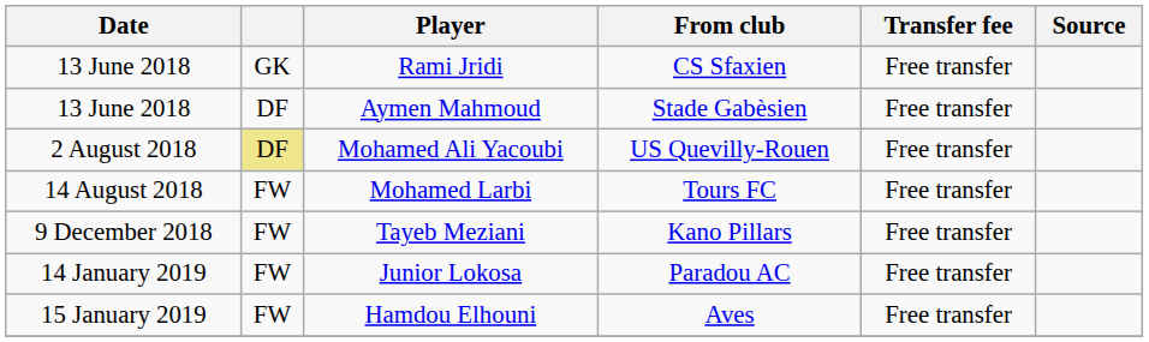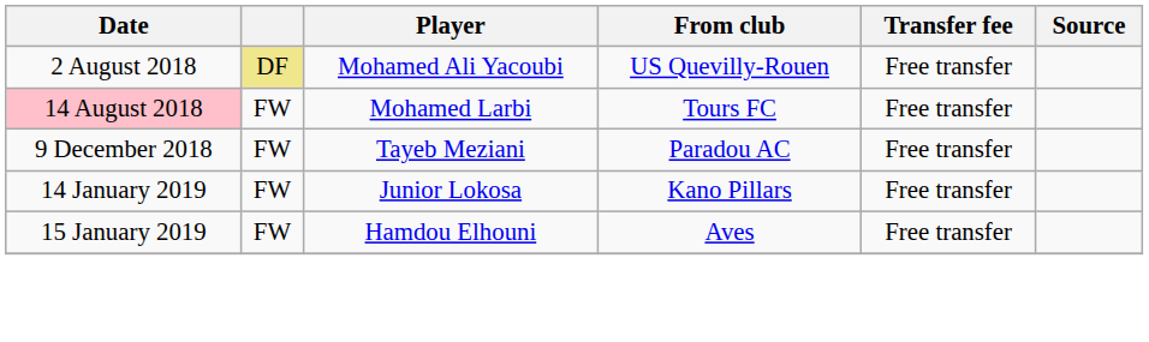- row: 13 June 2018 | GK | Rami Jridi | CS Sfaxien | Free transfer
- row: 13 June 2018 | DF | Aymen Mahmoud | Stade Gabèsien | Free transfer
Mohamed Larbi | Date: no background -> pink background
Tayeb Meziani | From club: Kano Pillars -> Paradou AC
Junior Lokosa | From club: Paradou AC -> Kano Pillars
